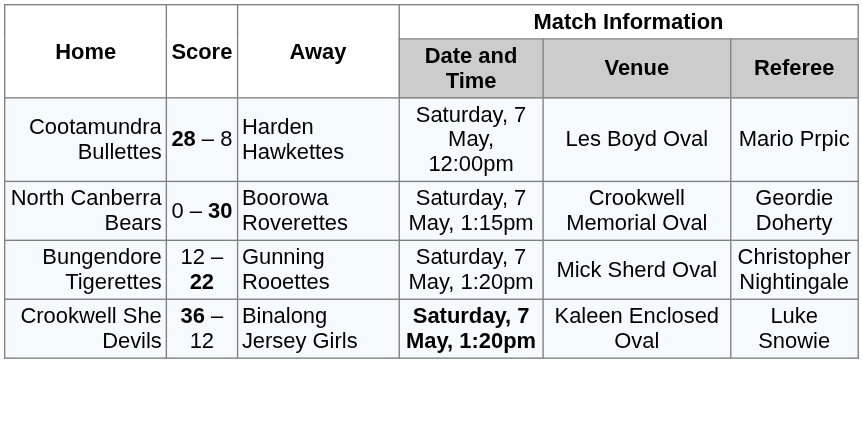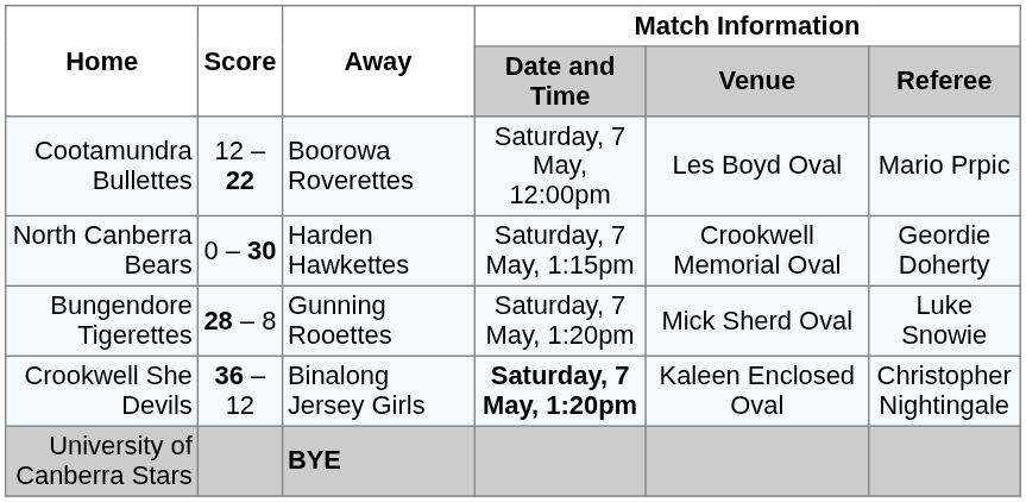Cootamundra Bullettes | Score: 28 – 8 -> 12 – 22
Cootamundra Bullettes | Away: Harden Hawkettes -> Boorowa Roverettes
North Canberra Bears | Away: Boorowa Roverettes -> Harden Hawkettes
Bungendore Tigerettes | Score: 12 – 22 -> 28 – 8
Bungendore Tigerettes | Match Information / Referee: Christopher Nightingale -> Luke Snowie
Crookwell She Devils | Match Information / Referee: Luke Snowie -> Christopher Nightingale
+ row: University of Canberra Stars | BYE
